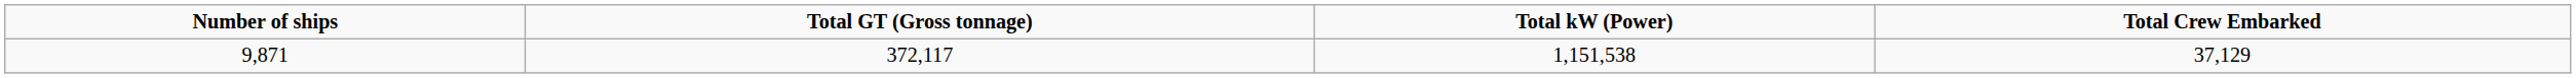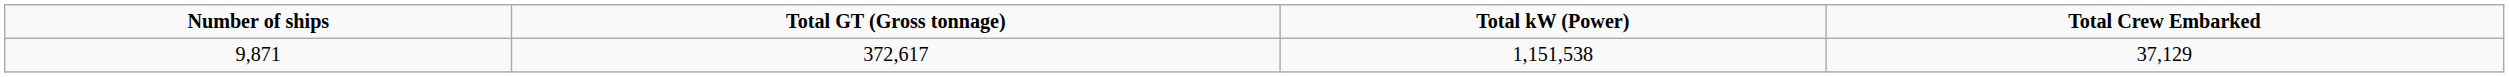9,871 | Total GT (Gross tonnage): 372,117 -> 372,617
